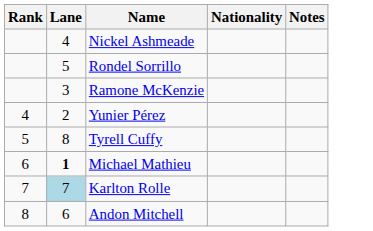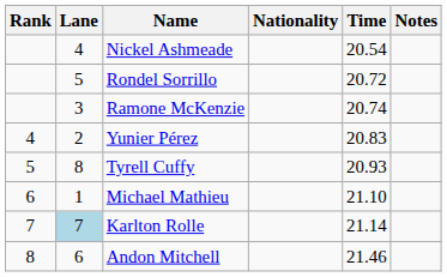+ column: Time | 20.54 | 20.72 | 20.74 | 20.83 | 20.93 | 21.10 | 21.14 | 21.46
Michael Mathieu | Lane: bold -> normal
